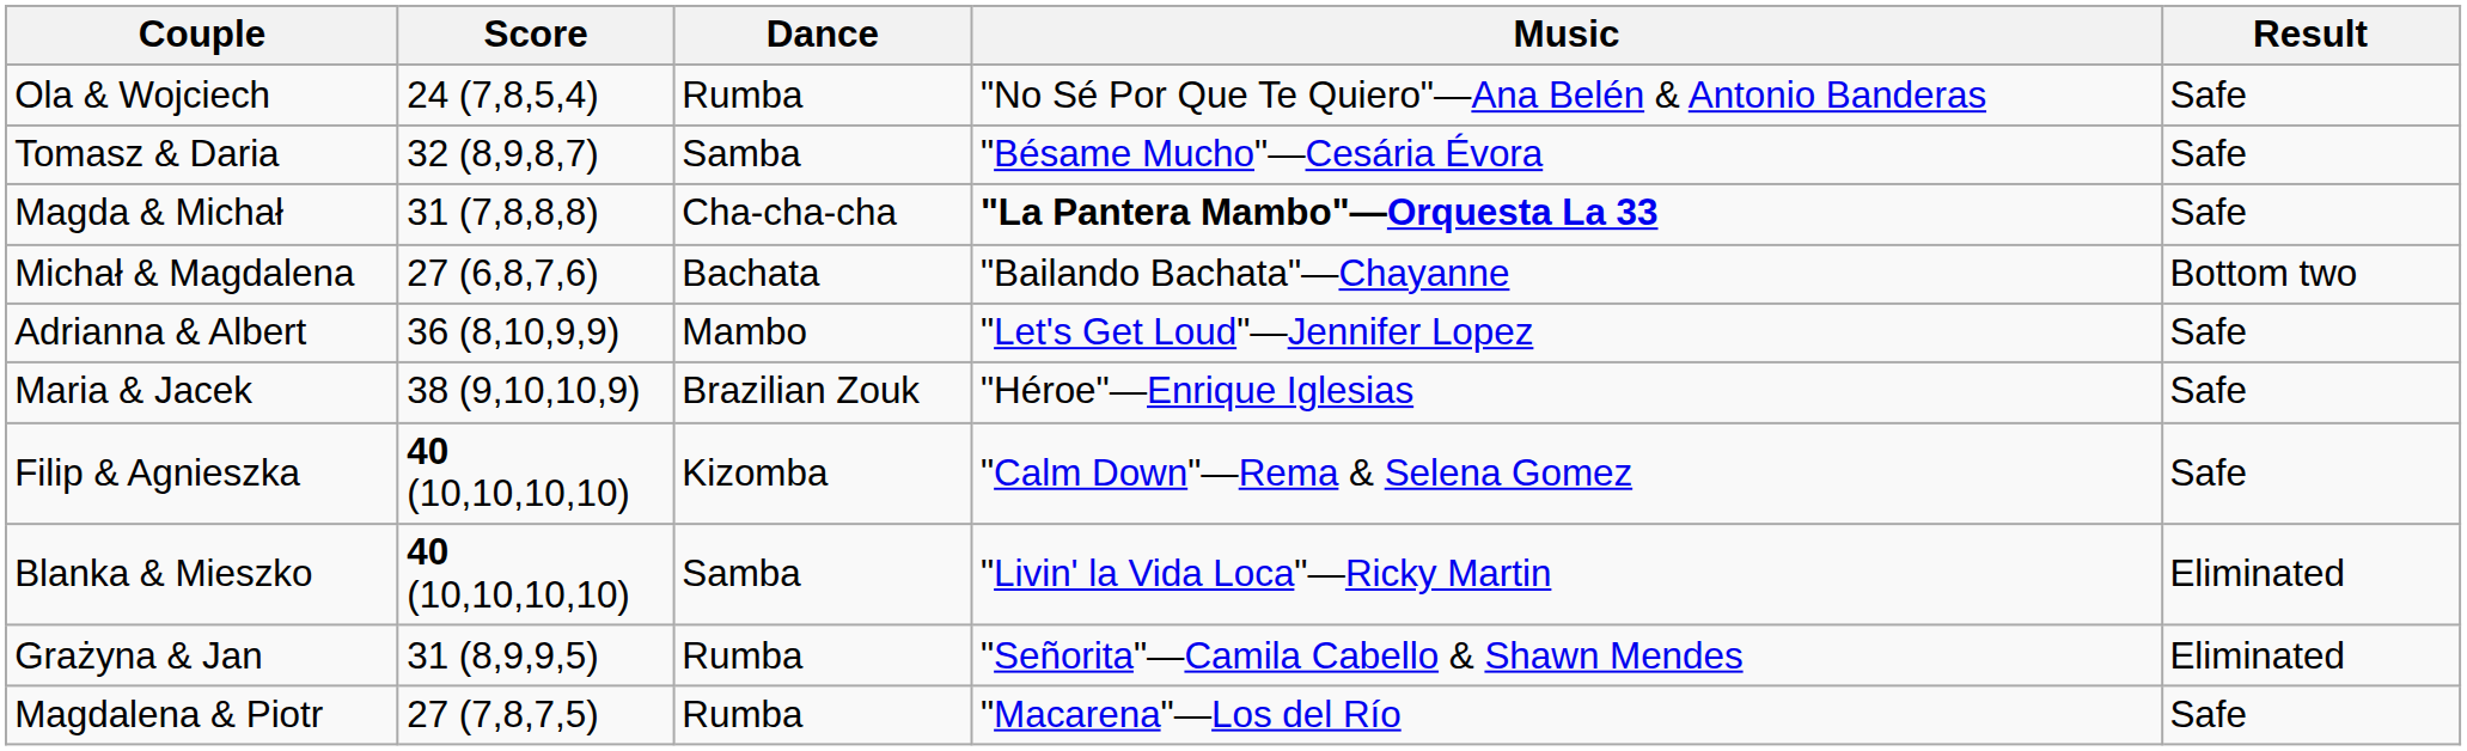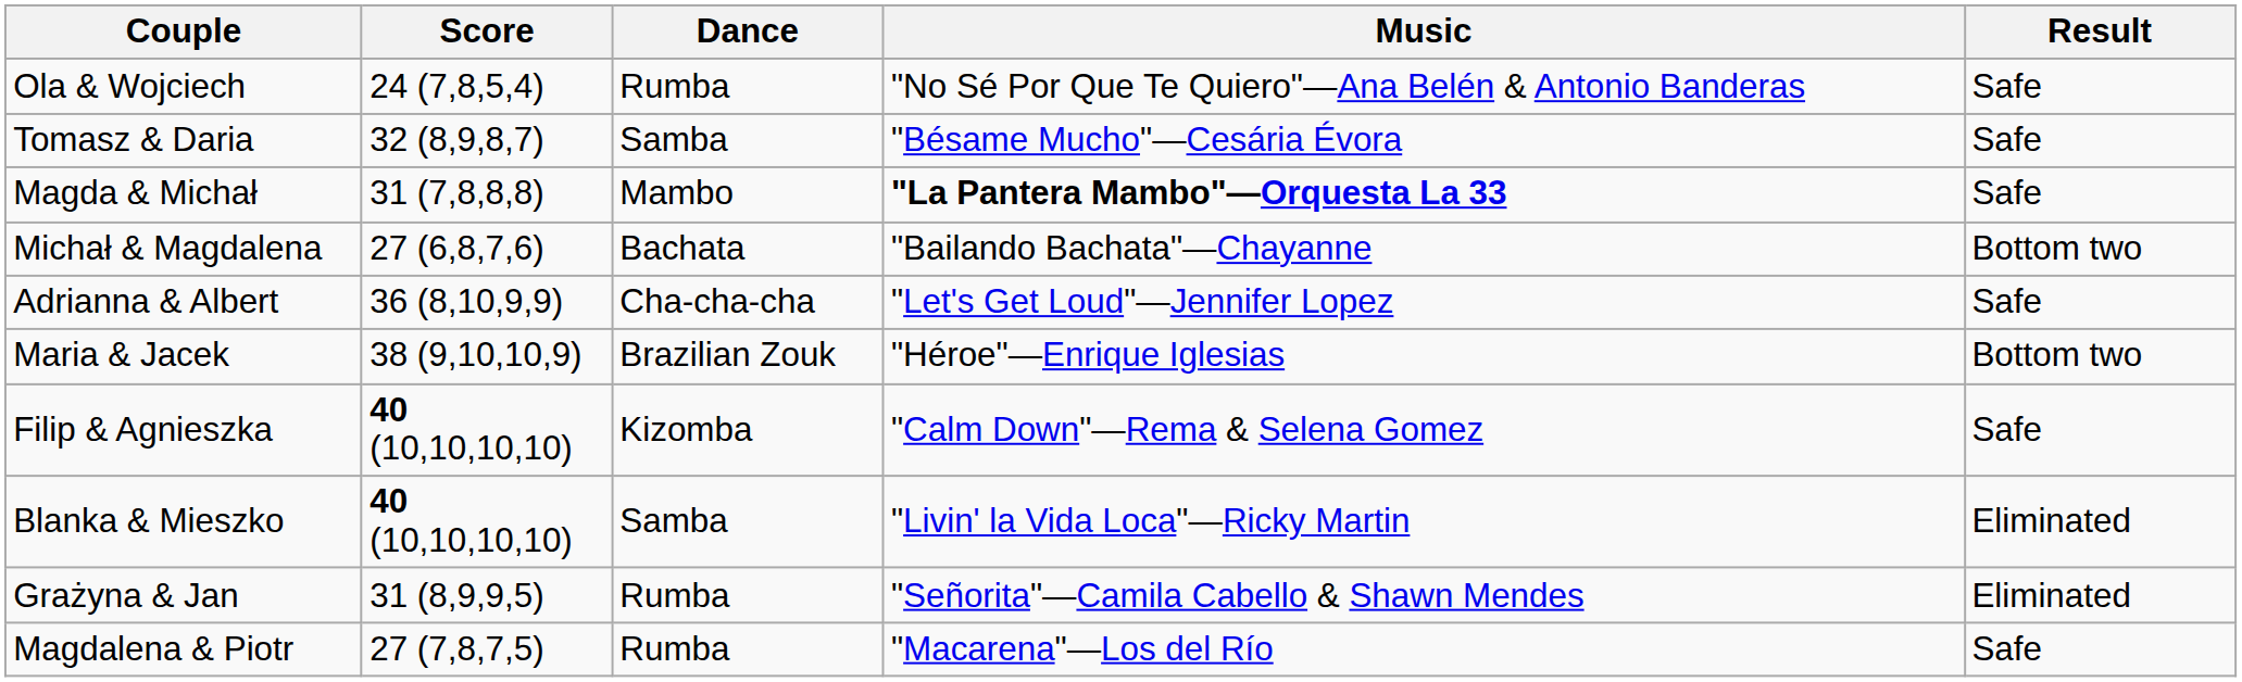Magda & Michał | Dance: Cha-cha-cha -> Mambo
Adrianna & Albert | Dance: Mambo -> Cha-cha-cha
Maria & Jacek | Result: Safe -> Bottom two
